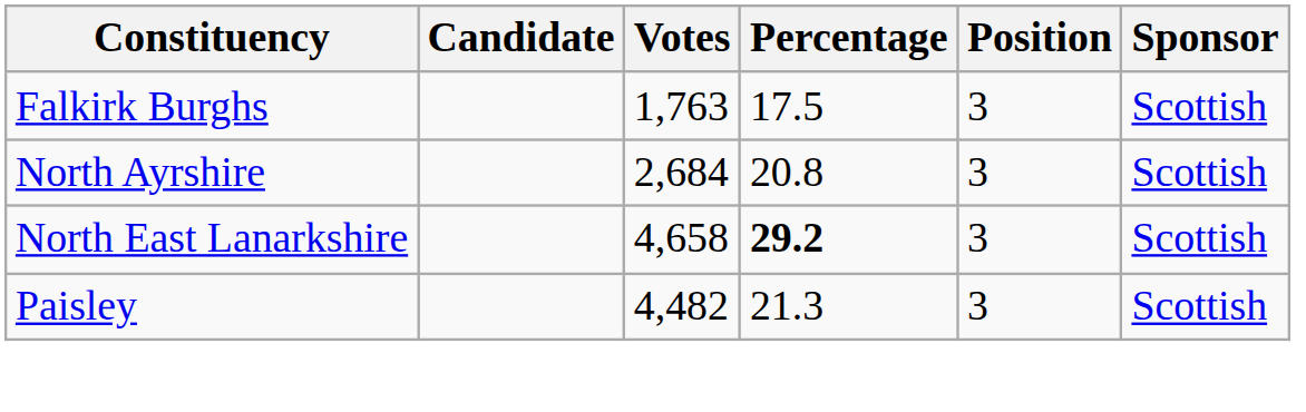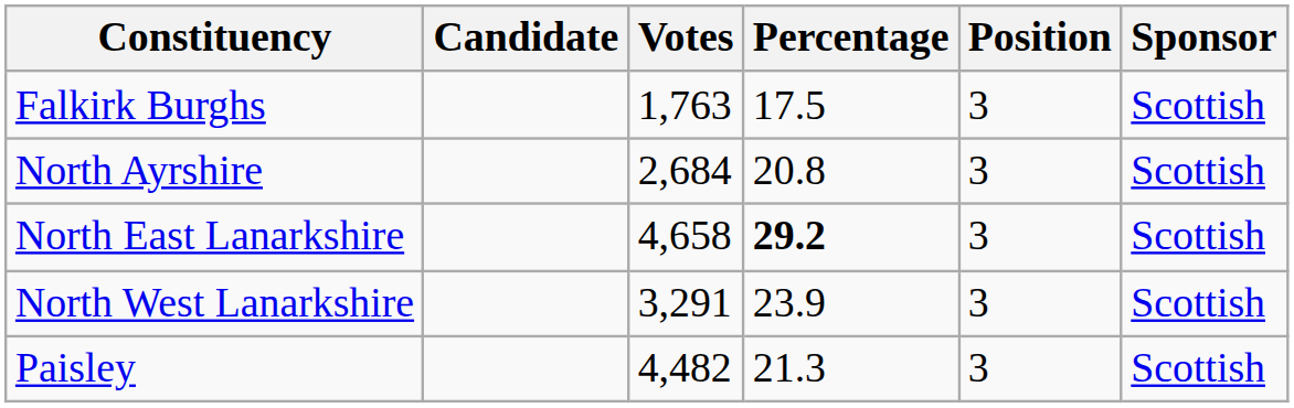+ row: North West Lanarkshire | 3,291 | 23.9 | 3 | Scottish
